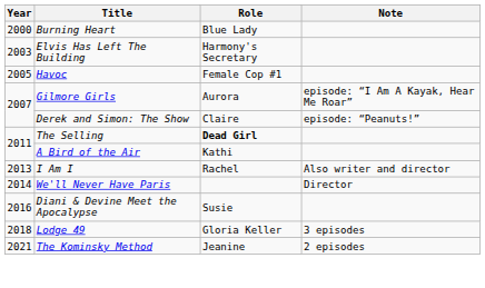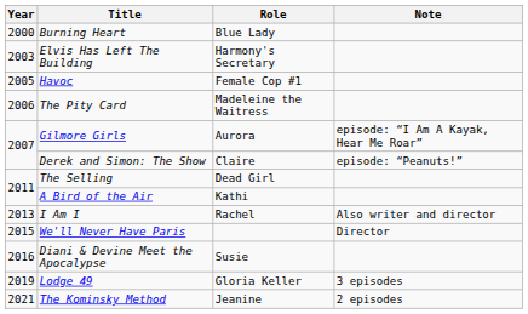+ row: 2006 | The Pity Card | Madeleine the Waitress
The Selling | Role: bold -> normal
We'll Never Have Paris | Year: 2014 -> 2015
Lodge 49 | Year: 2018 -> 2019
